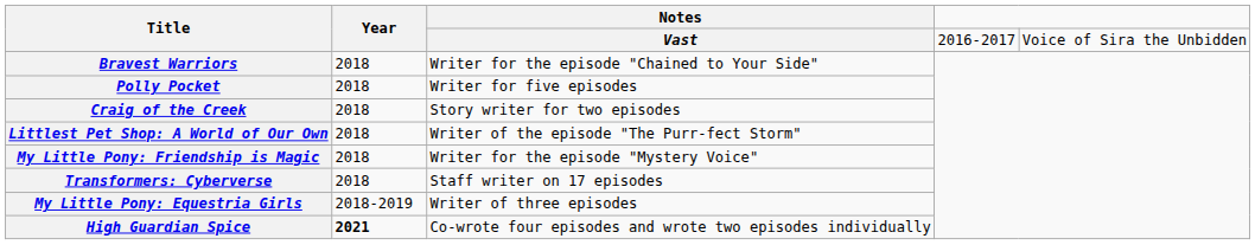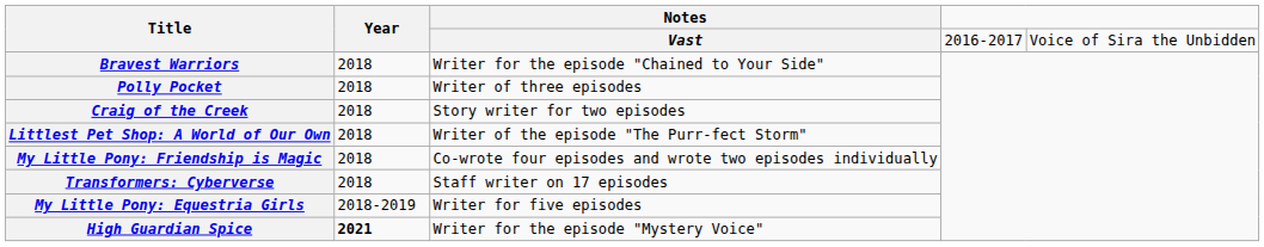Polly Pocket | Notes: Writer for five episodes -> Writer of three episodes
My Little Pony: Friendship is Magic | Notes: Writer for the episode "Mystery Voice" -> Co-wrote four episodes and wrote two episodes individually
My Little Pony: Equestria Girls | Notes: Writer of three episodes -> Writer for five episodes
High Guardian Spice | Notes: Co-wrote four episodes and wrote two episodes individually -> Writer for the episode "Mystery Voice"
